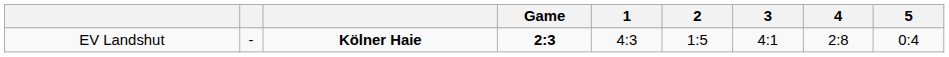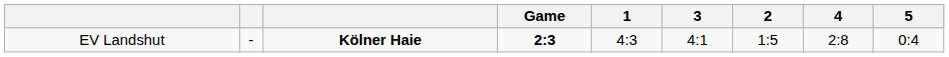columns swapped: 2 <-> 3
